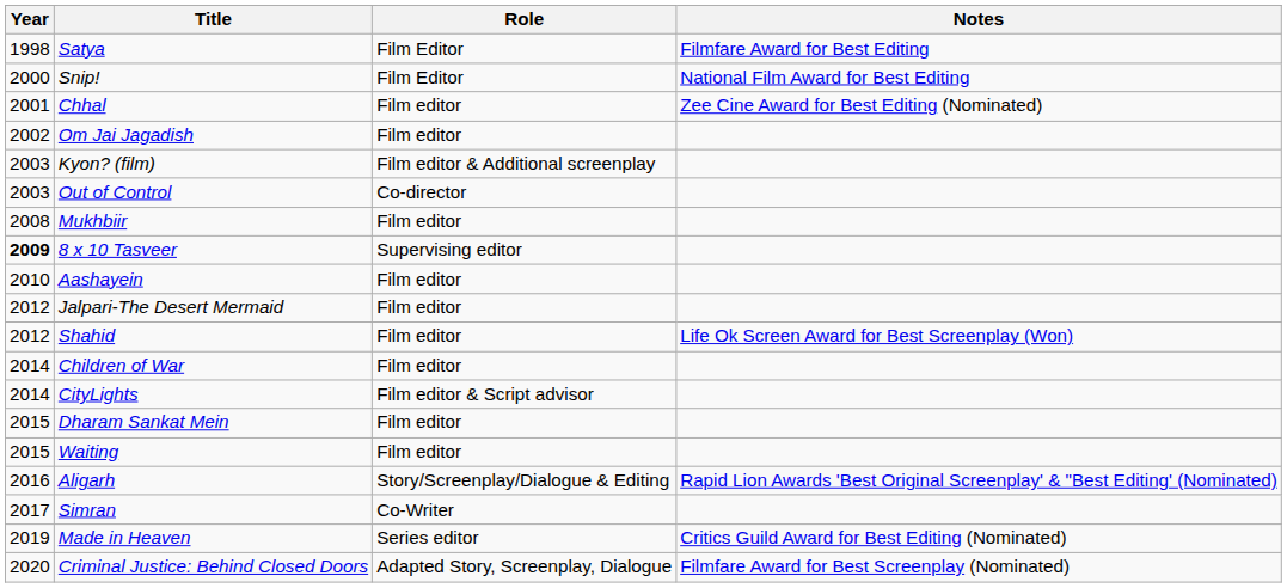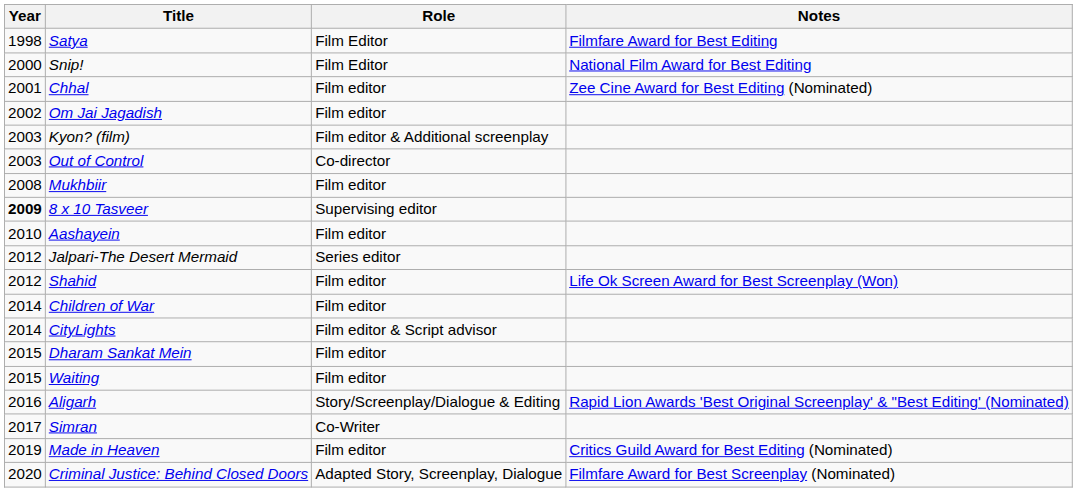Jalpari-The Desert Mermaid | Role: Film editor -> Series editor
Made in Heaven | Role: Series editor -> Film editor
